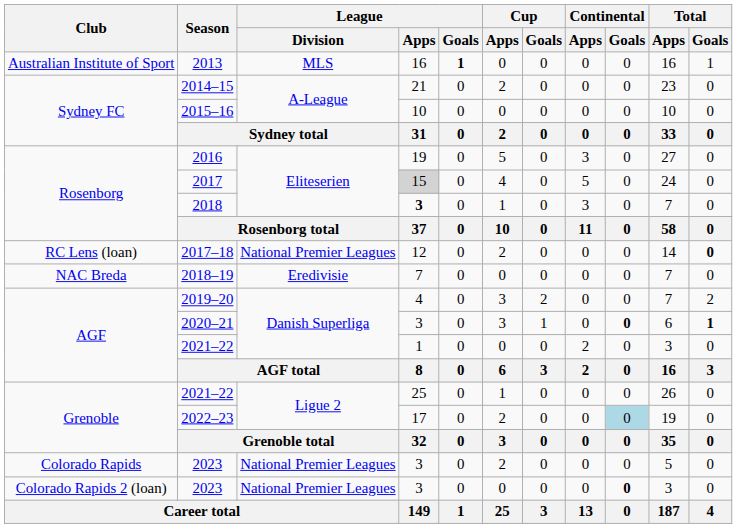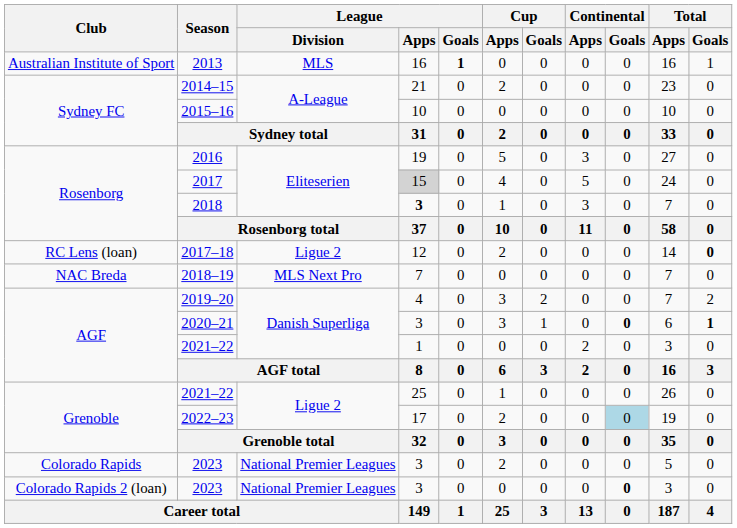2017–18 | League / Division: National Premier Leagues -> Ligue 2
2018–19 | League / Division: Eredivisie -> MLS Next Pro
